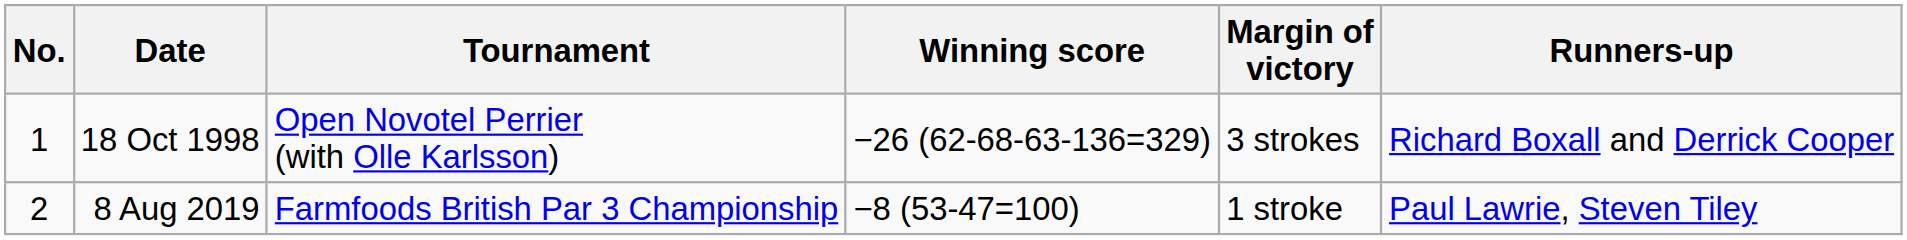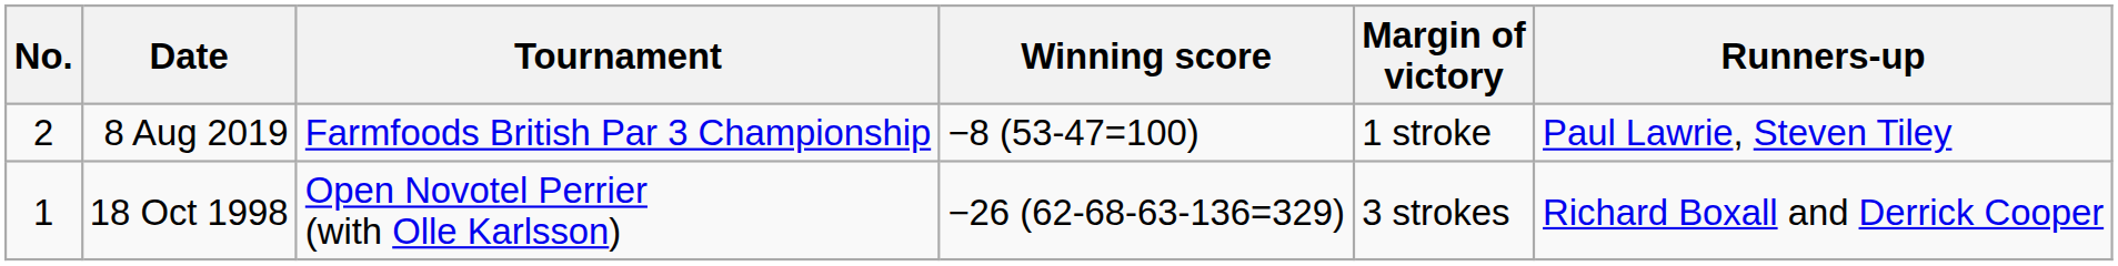rows swapped: 18 Oct 1998 <-> 8 Aug 2019
